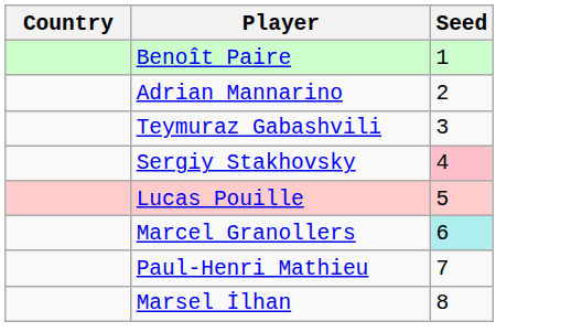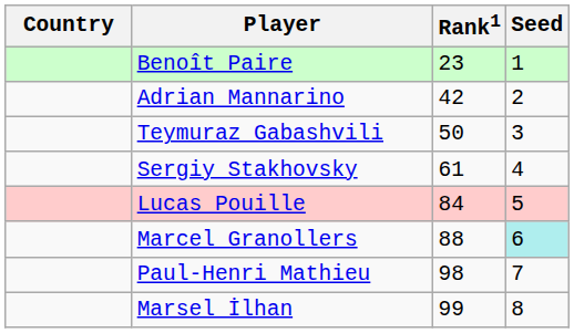+ column: Rank1 | 23 | 42 | 50 | 61 | 84 | 88 | 98 | 99
Sergiy Stakhovsky | Seed: pink background -> no background
